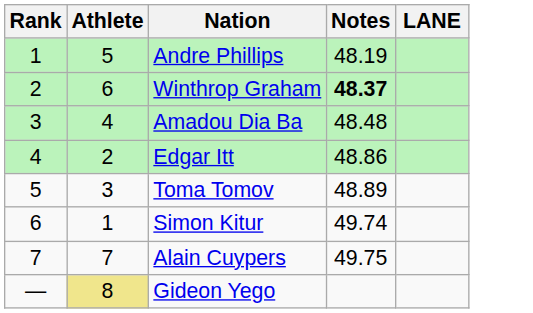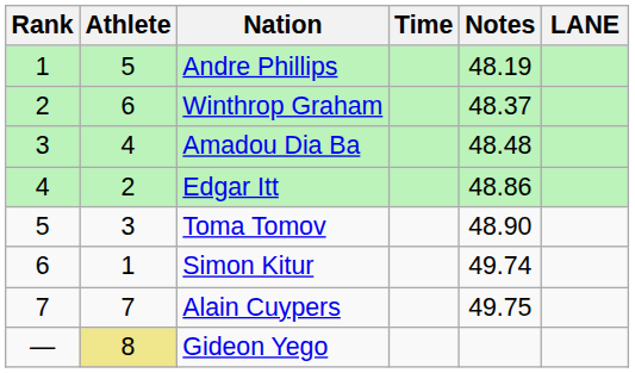+ column: Time
Winthrop Graham | Notes: bold -> normal
Toma Tomov | Notes: 48.89 -> 48.90
